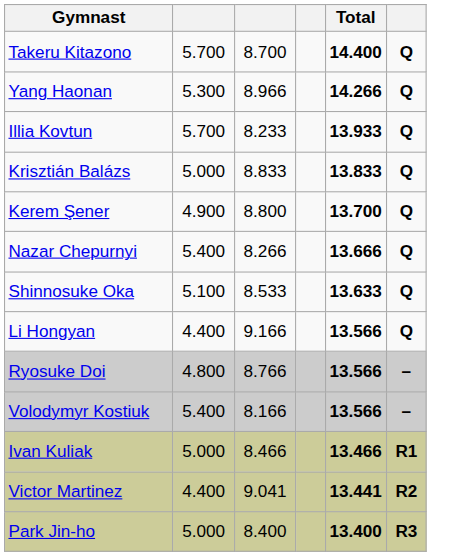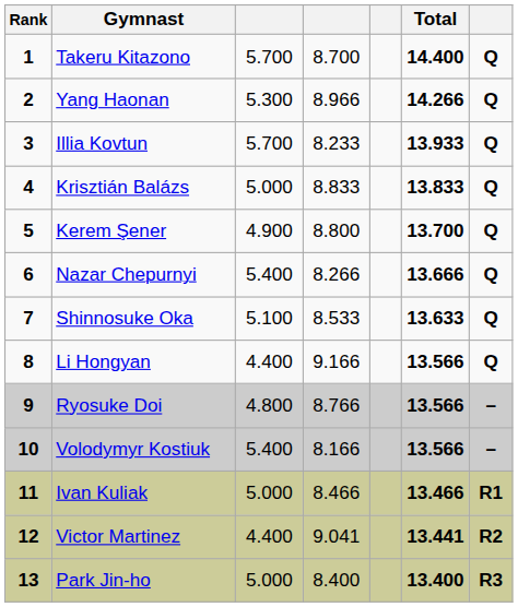+ column: Rank | 1 | 2 | 3 | 4 | 5 | 6 | 7 | 8 | 9 | 10 | 11 | 12 | 13
